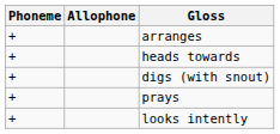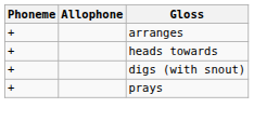- row: + | looks intently
